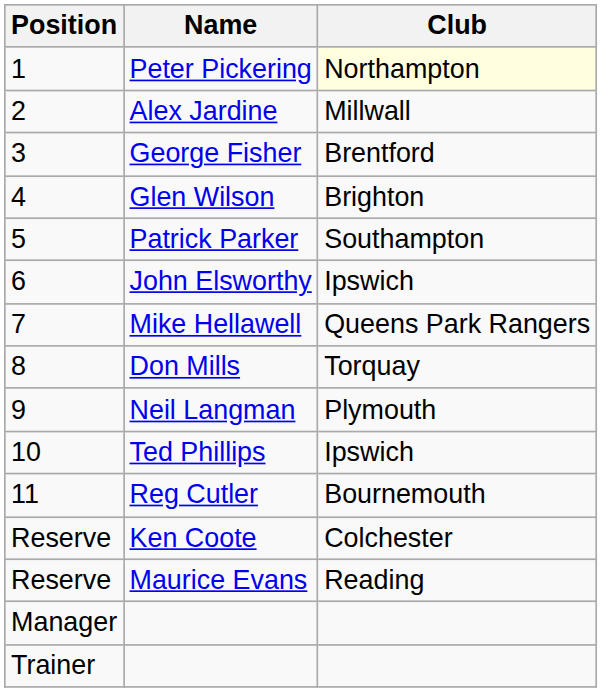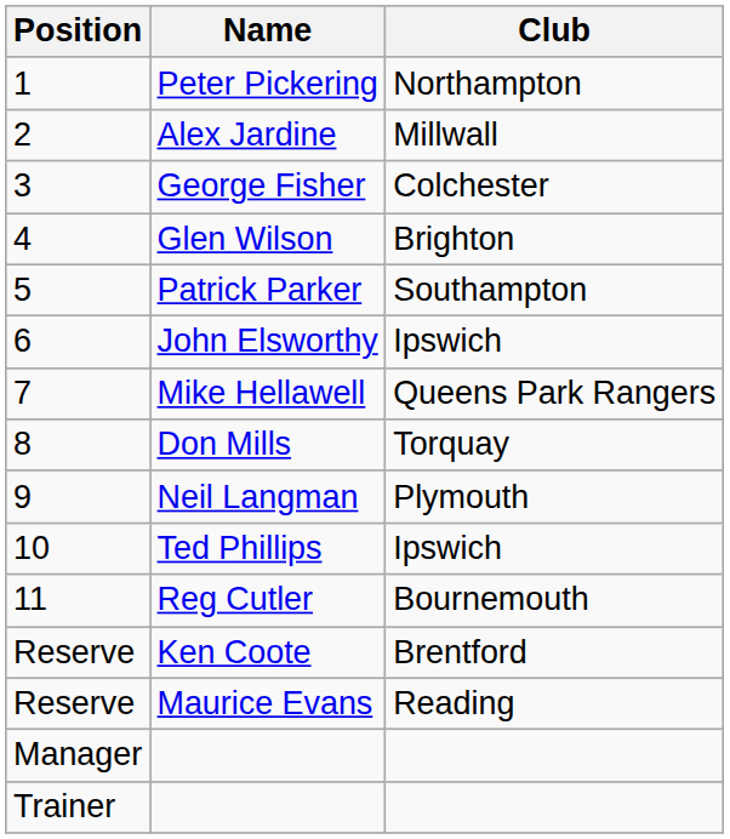Peter Pickering | Club: lightyellow background -> no background
George Fisher | Club: Brentford -> Colchester
Ken Coote | Club: Colchester -> Brentford
